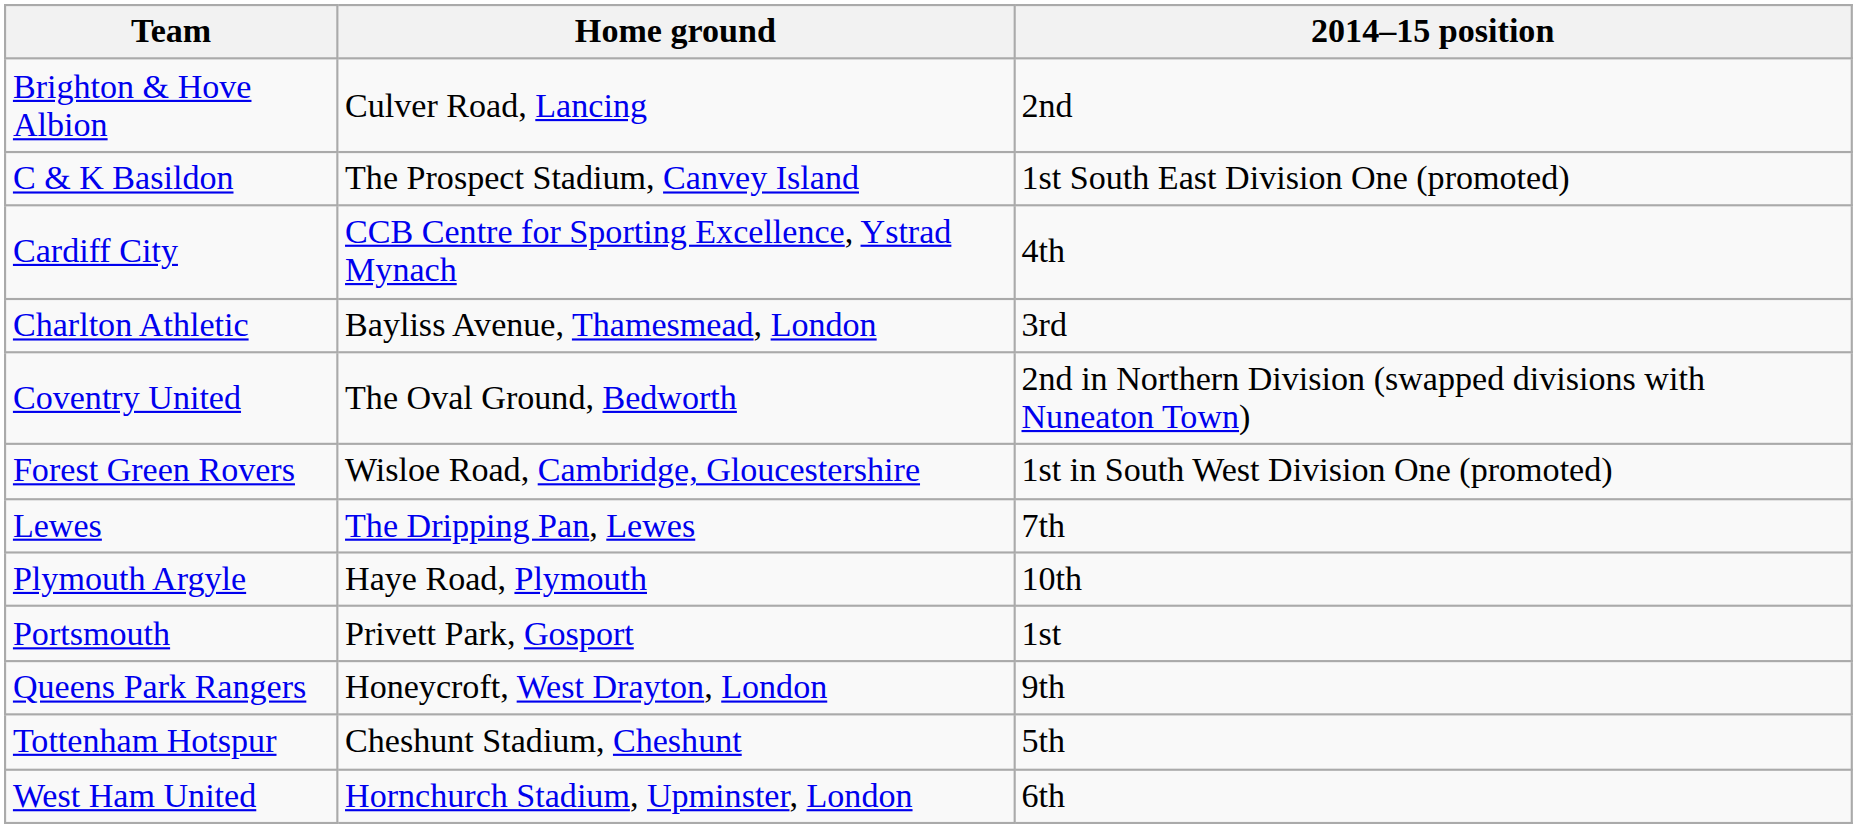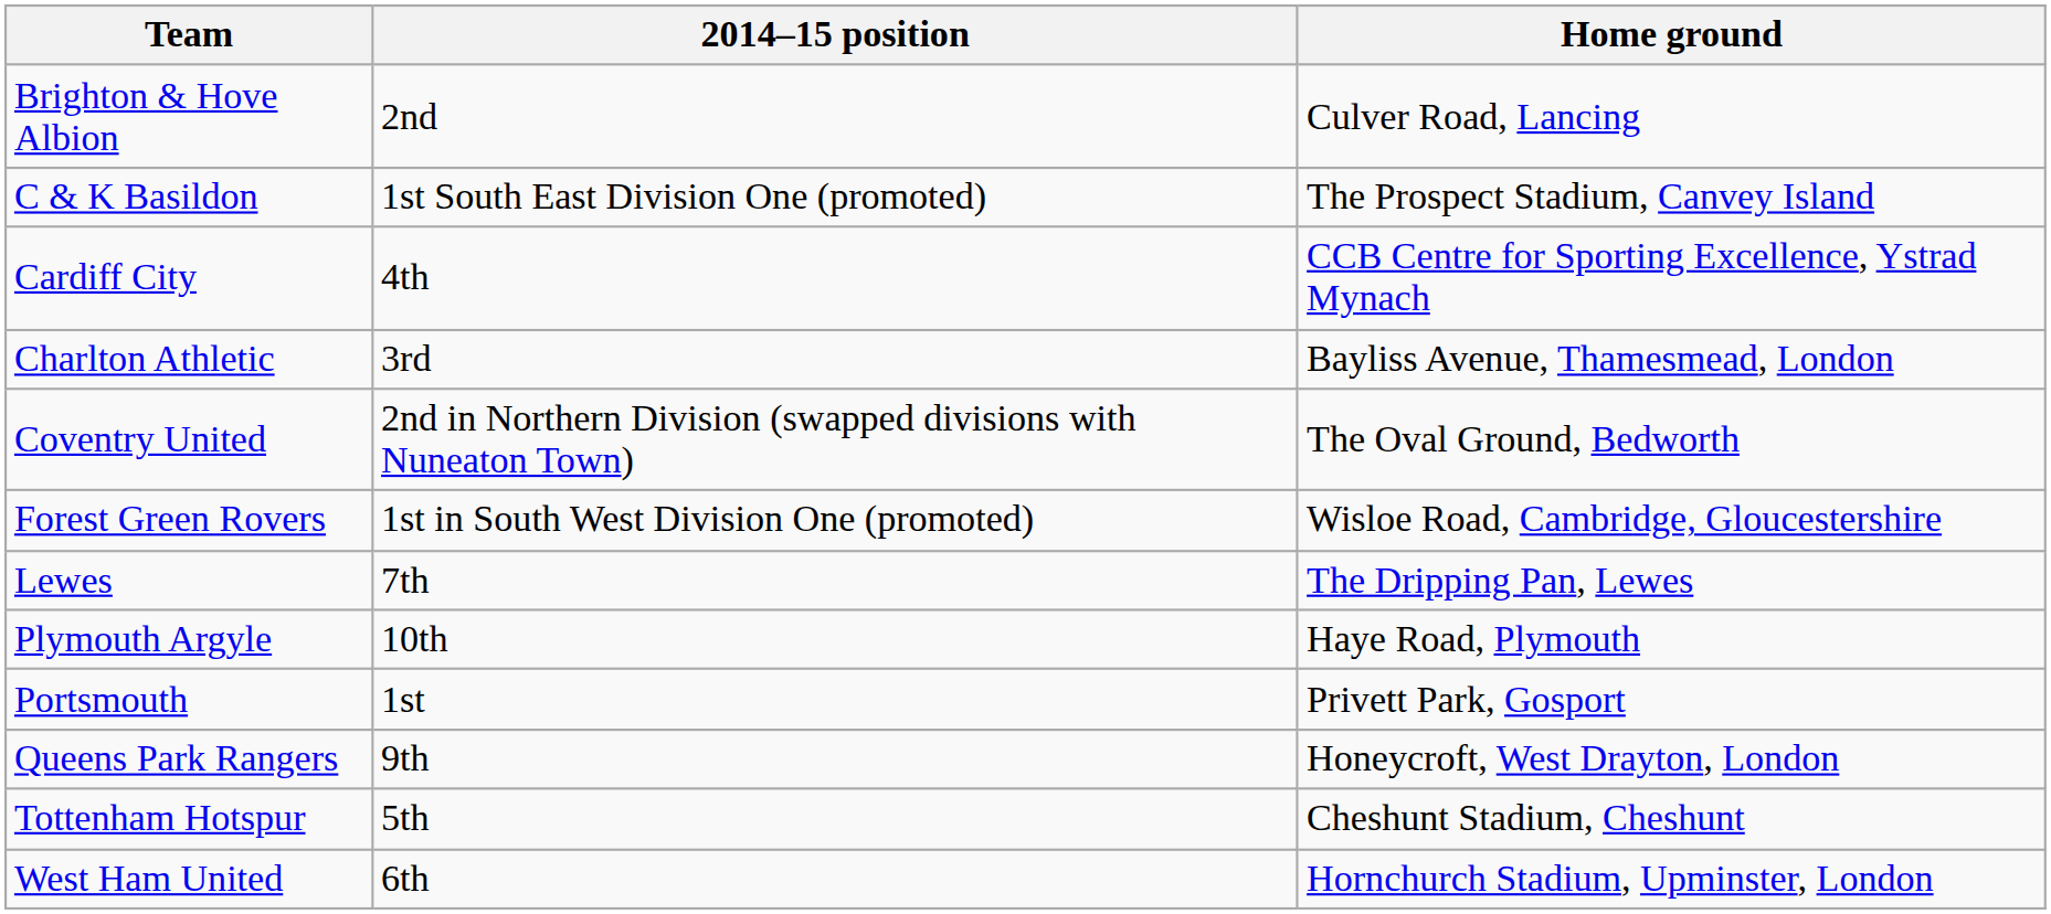columns swapped: Home ground <-> 2014–15 position
